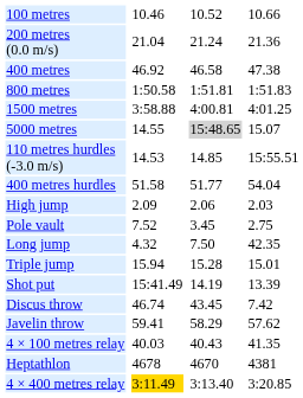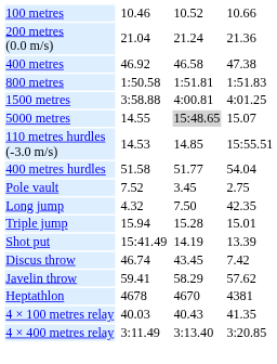- row: High jump | 2.09 | 2.06 | 2.03
rows swapped: Heptathlon <-> 4 × 100 metres relay
4 × 400 metres relay | column 3: gold background -> no background
